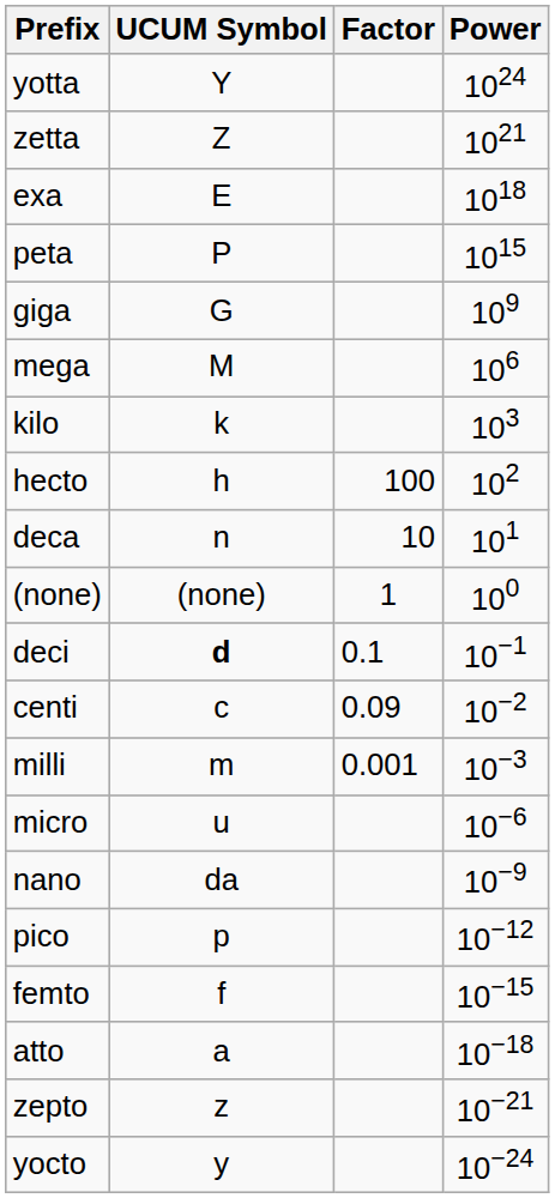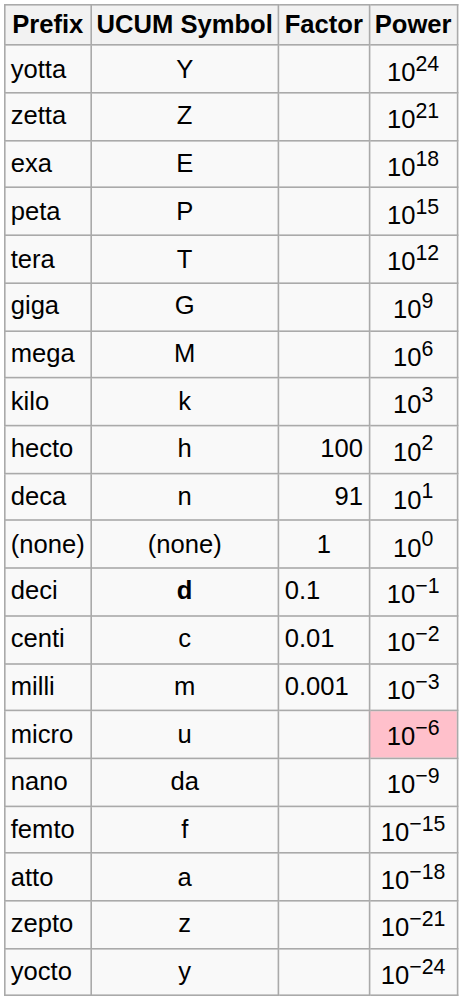+ row: tera | T | 1012
deca | Factor: 10 -> 91
centi | Factor: 0.09 -> 0.01
micro | Power: no background -> pink background
- row: pico | p | 10−12
